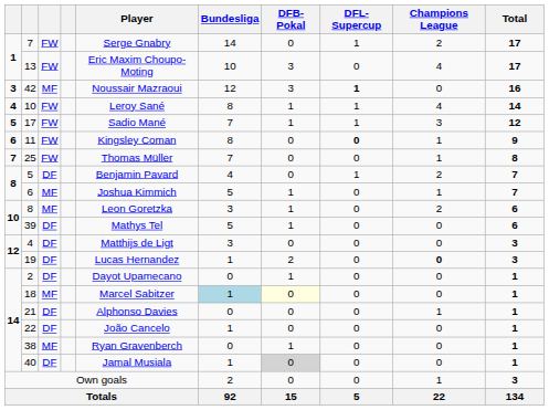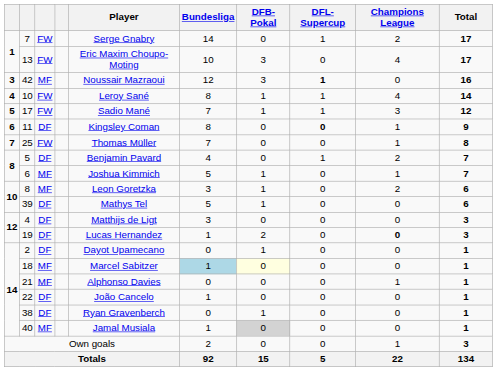11 | column 3: FW -> DF
21 | column 3: DF -> MF
38 | column 3: MF -> DF
40 | column 3: DF -> MF
